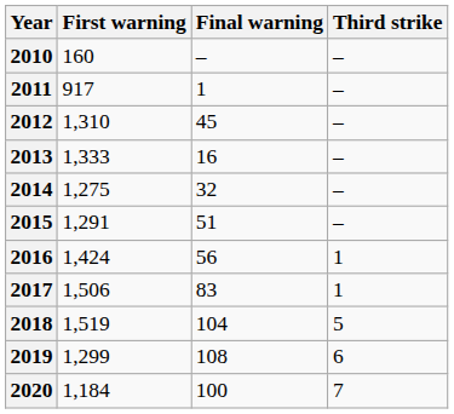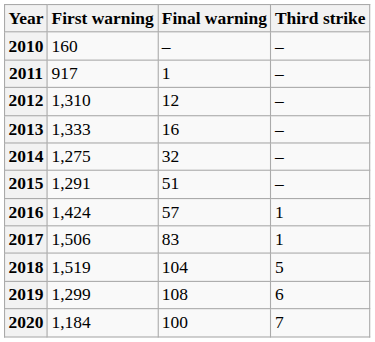2012 | Final warning: 45 -> 12
2016 | Final warning: 56 -> 57
